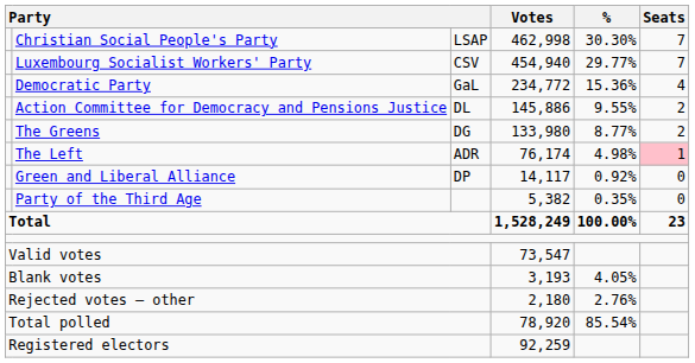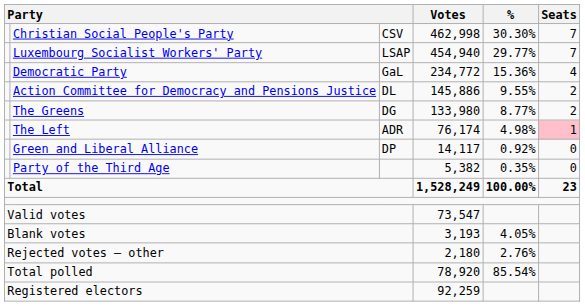Christian Social People's Party | column 3: LSAP -> CSV
Luxembourg Socialist Workers' Party | column 3: CSV -> LSAP
